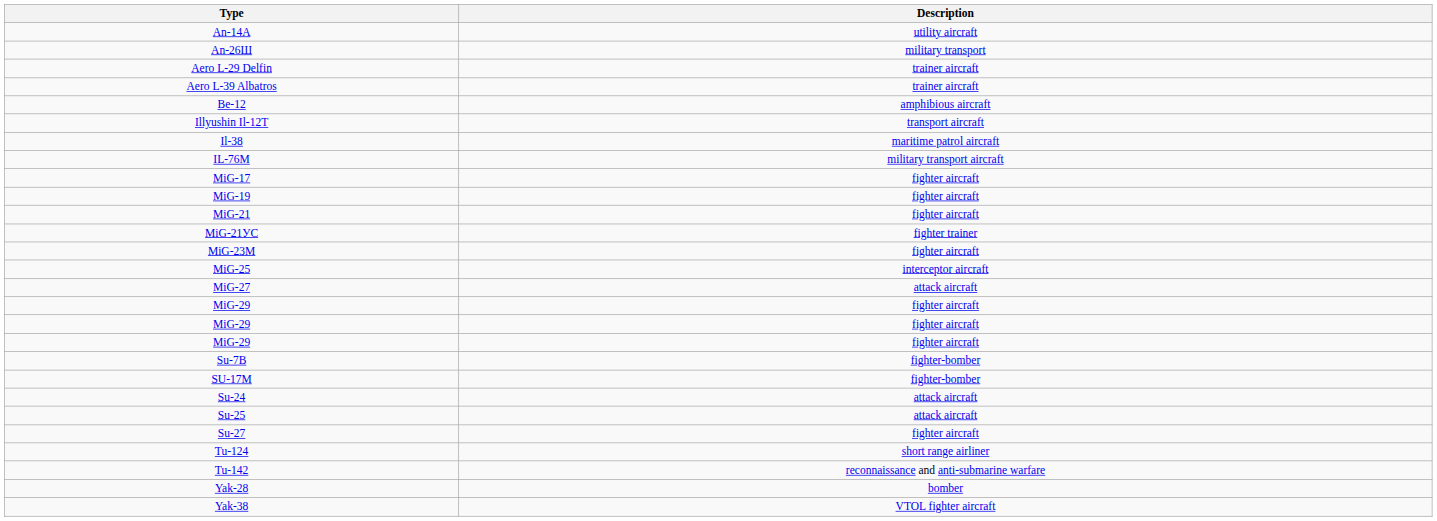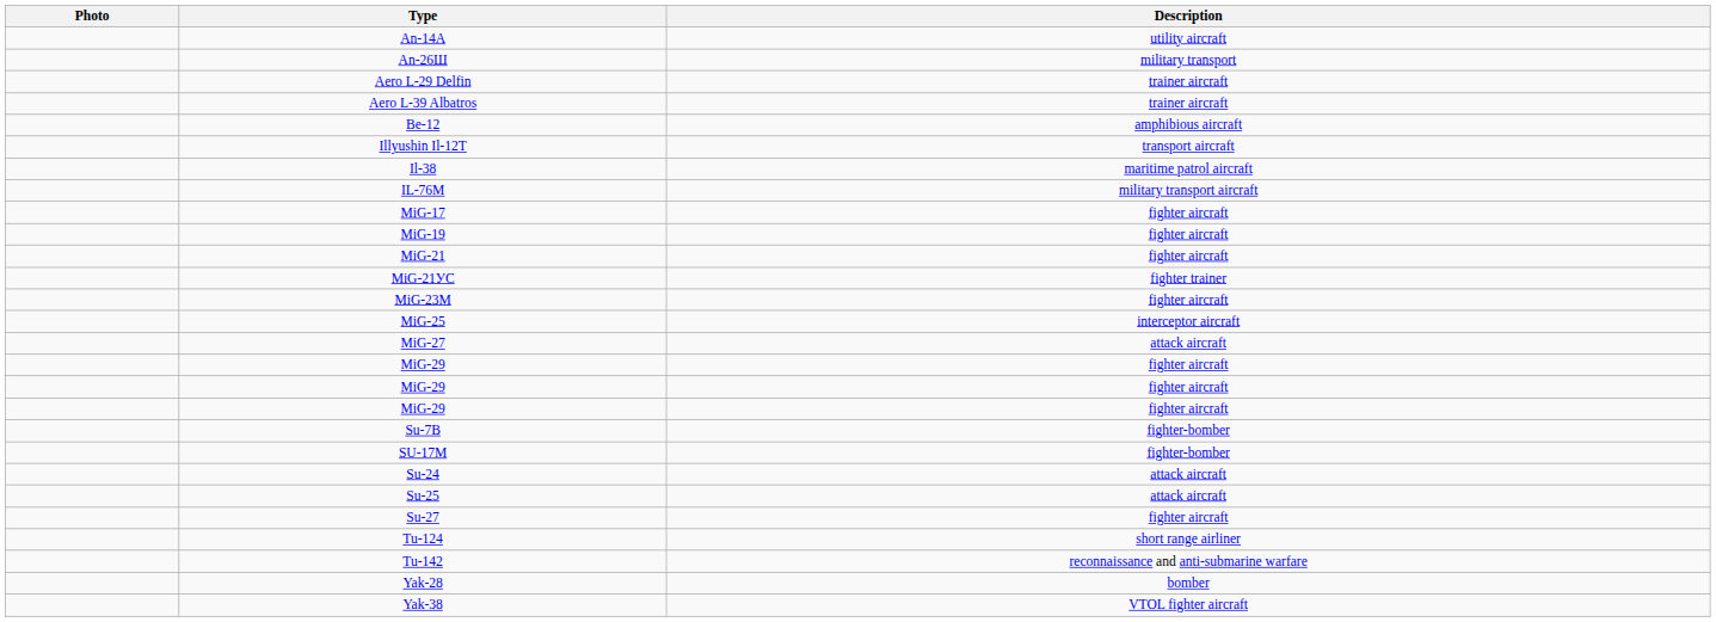+ column: Photo
